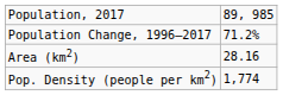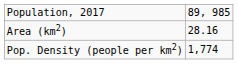- row: Population Change, 1996–2017 | 71.2%
